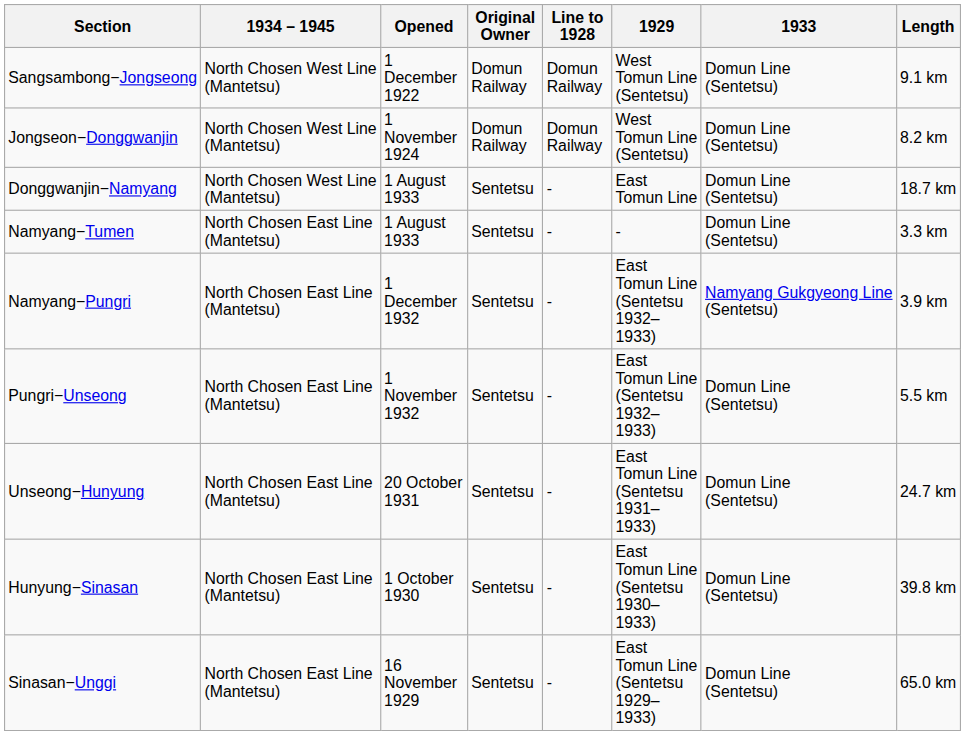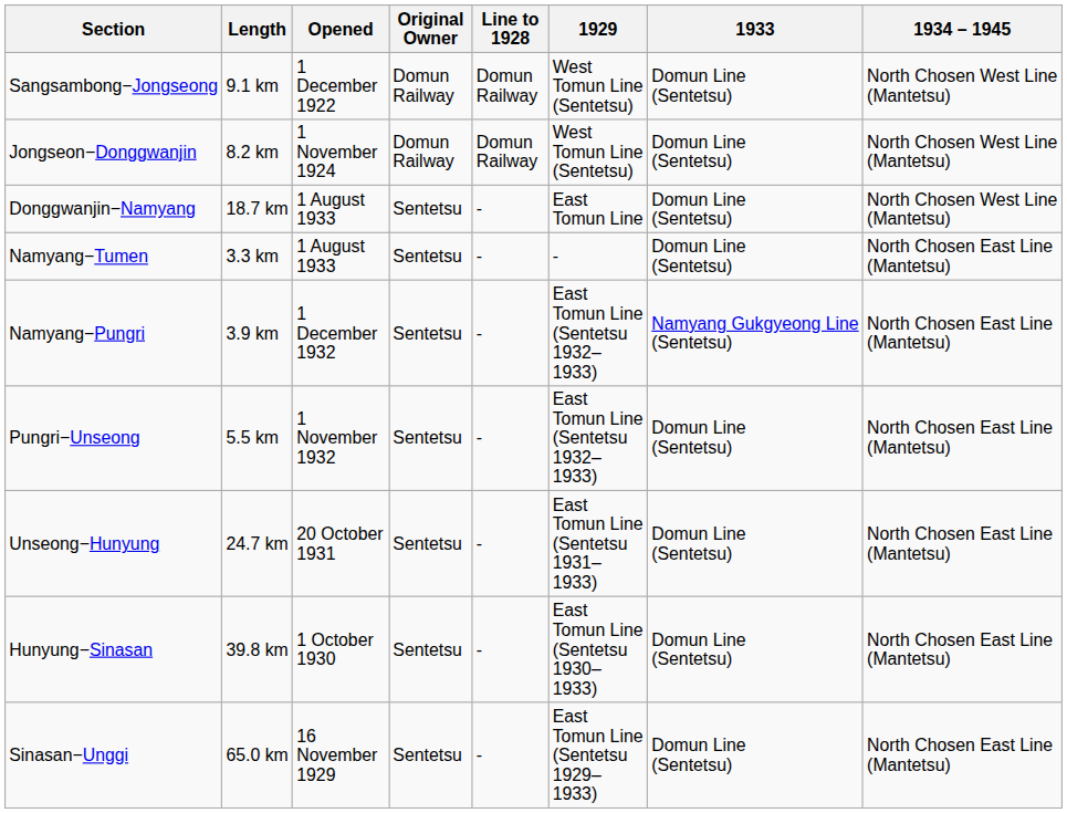columns swapped: Length <-> 1934 – 1945
